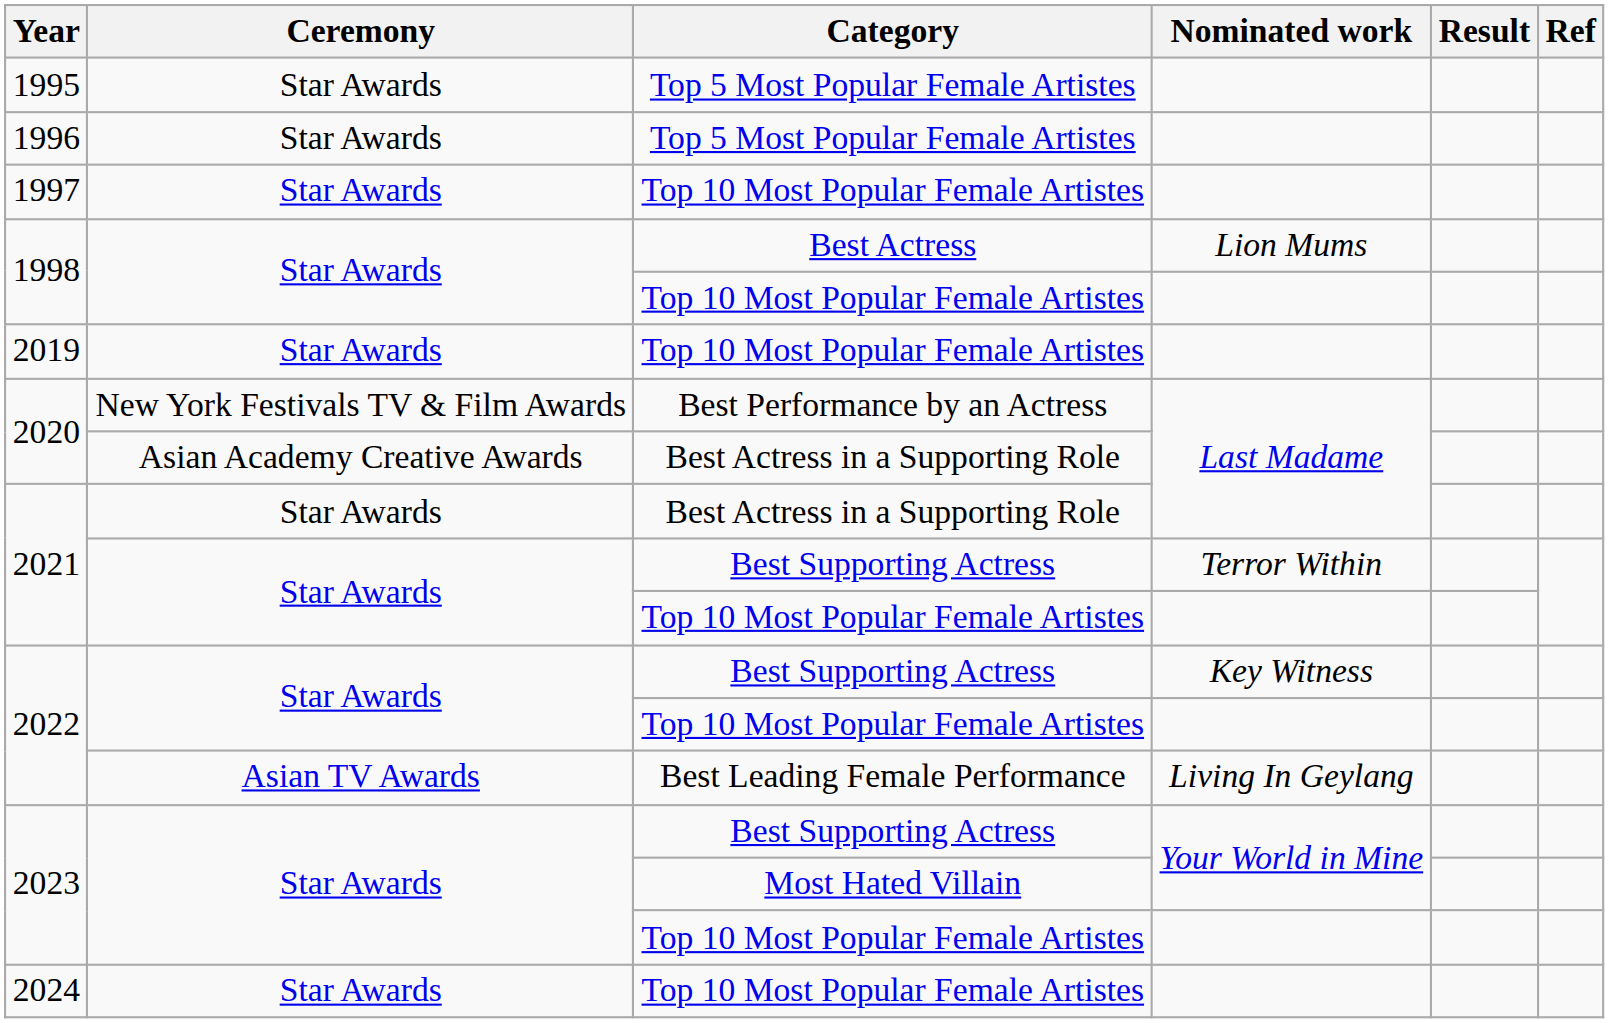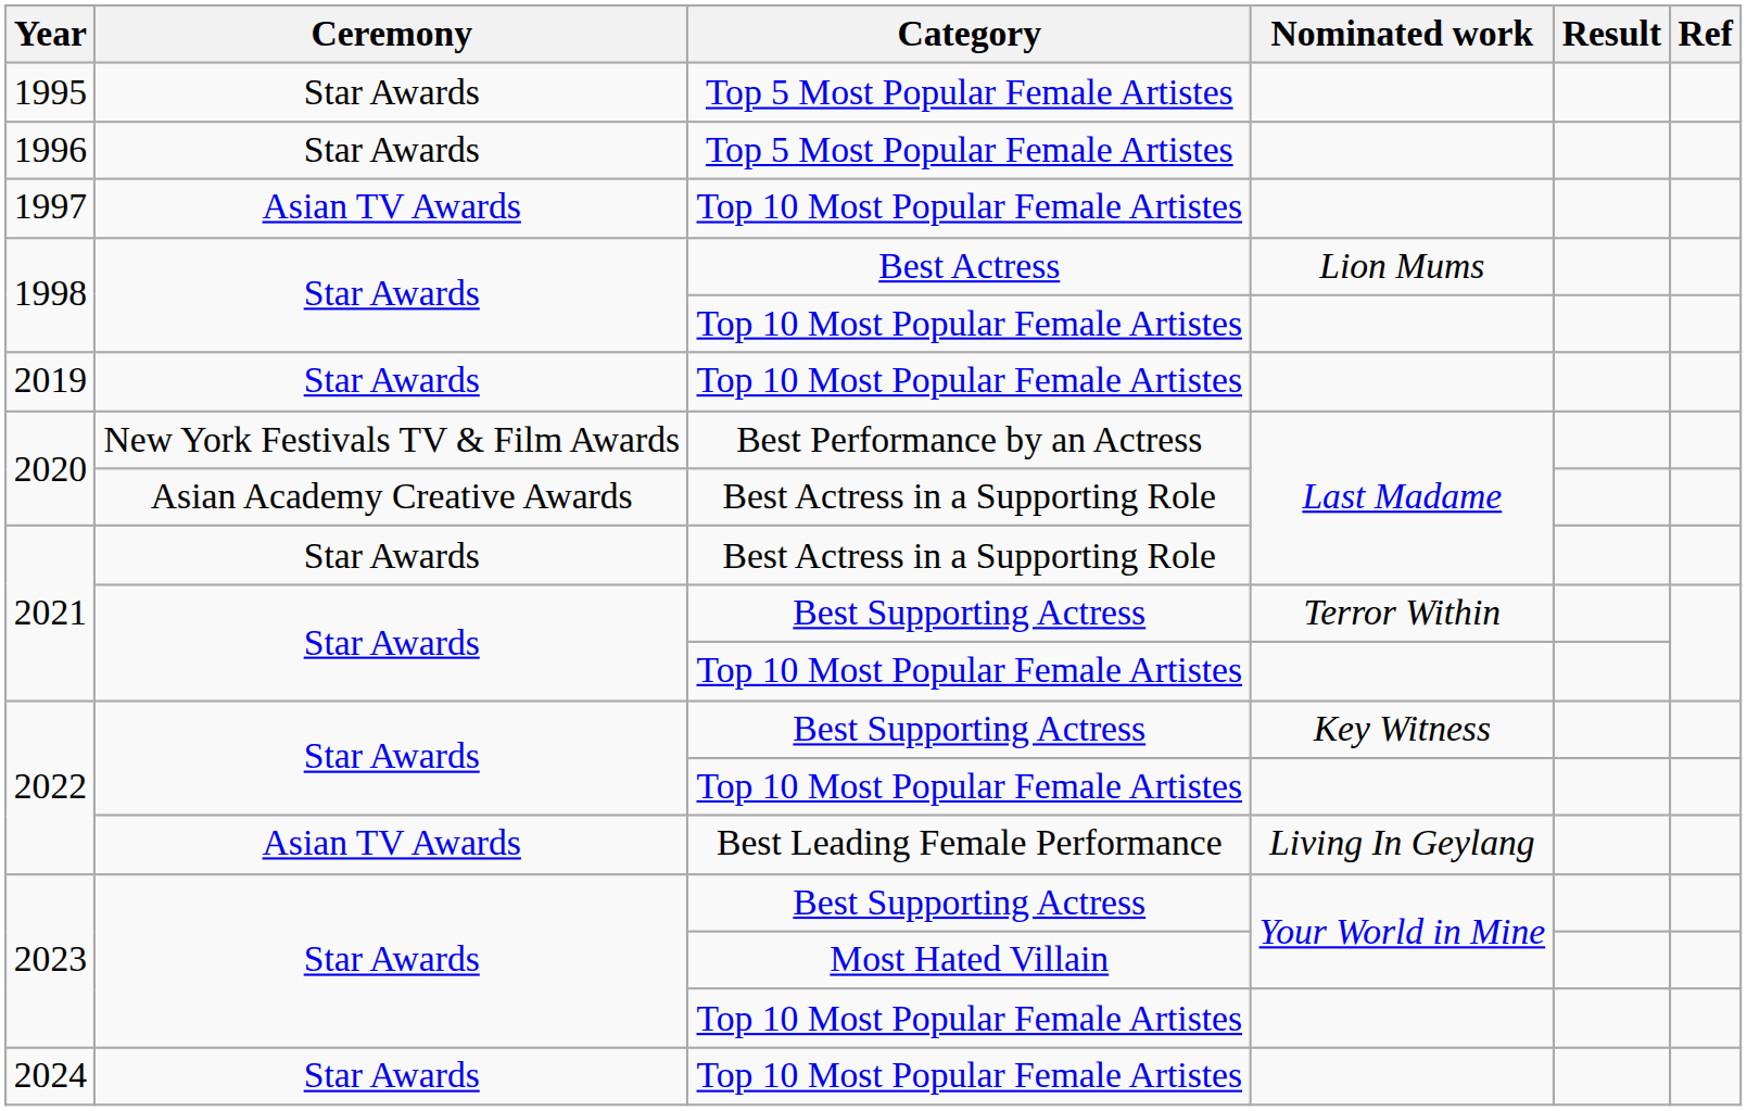1997 | Ceremony: Star Awards -> Asian TV Awards
